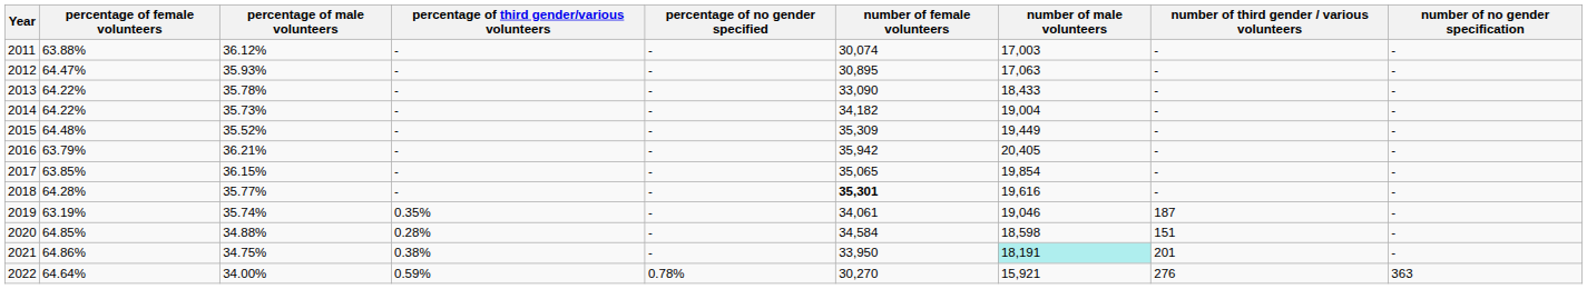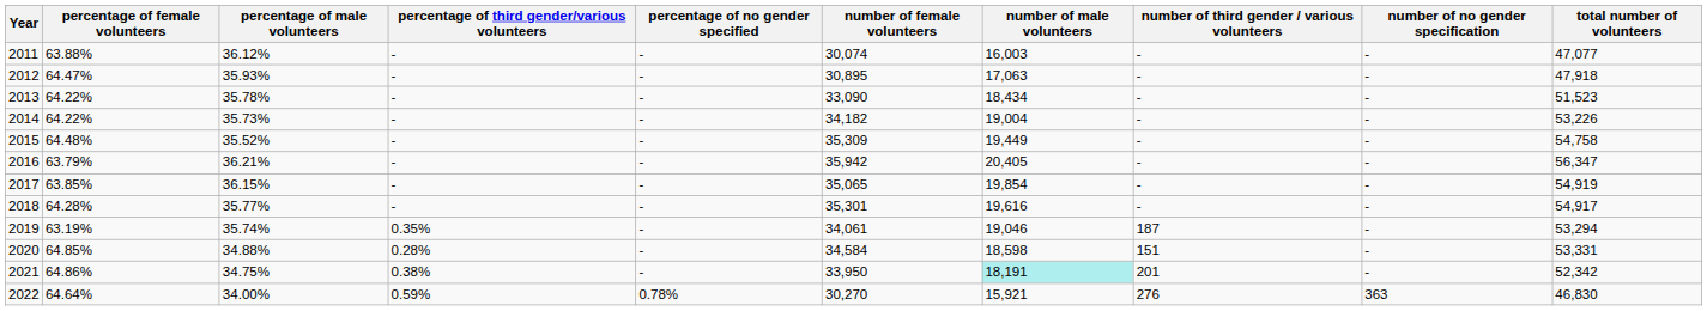+ column: total number of volunteers | 47,077 | 47,918 | 51,523 | 53,226 | 54,758 | 56,347 | 54,919 | 54,917 | 53,294 | 53,331 | 52,342 | 46,830
2011 | number of male volunteers: 17,003 -> 16,003
2013 | number of male volunteers: 18,433 -> 18,434
2018 | number of female volunteers: bold -> normal
